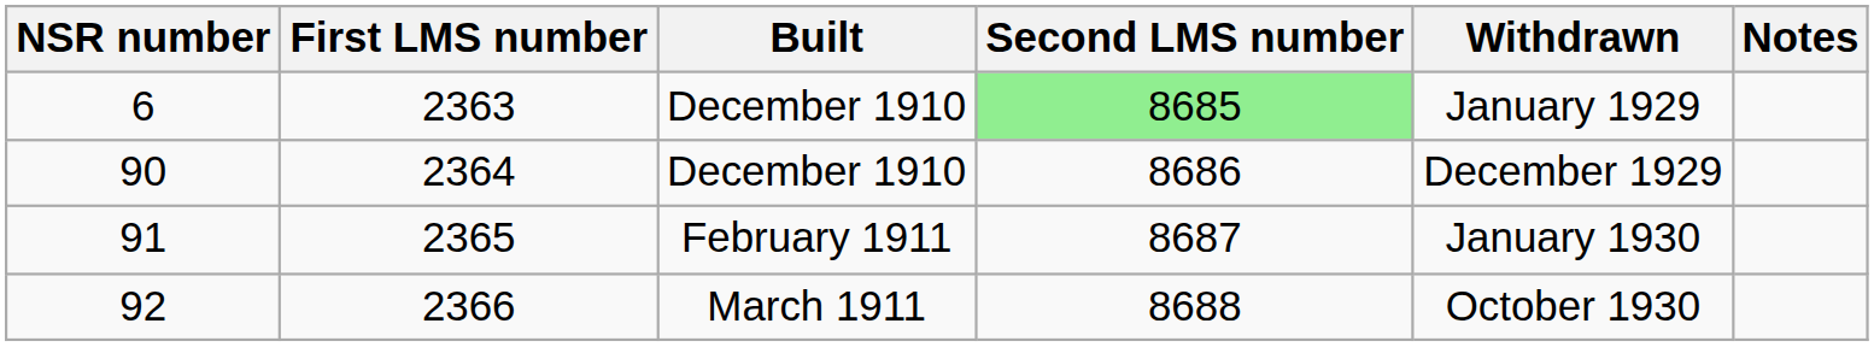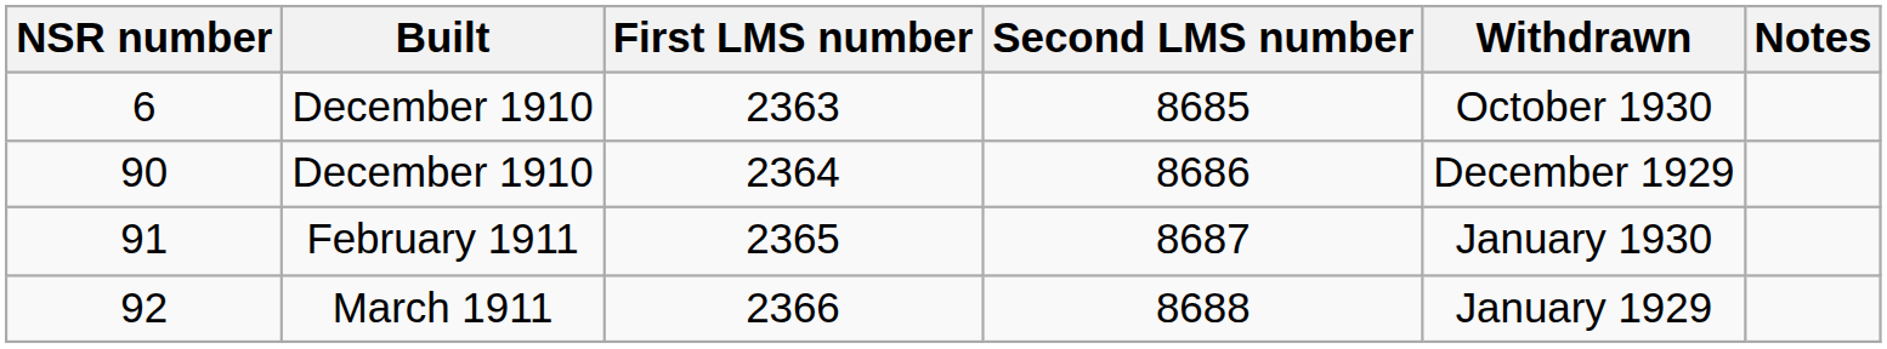columns swapped: Built <-> First LMS number
6 | Second LMS number: lightgreen background -> no background
6 | Withdrawn: January 1929 -> October 1930
92 | Withdrawn: October 1930 -> January 1929
